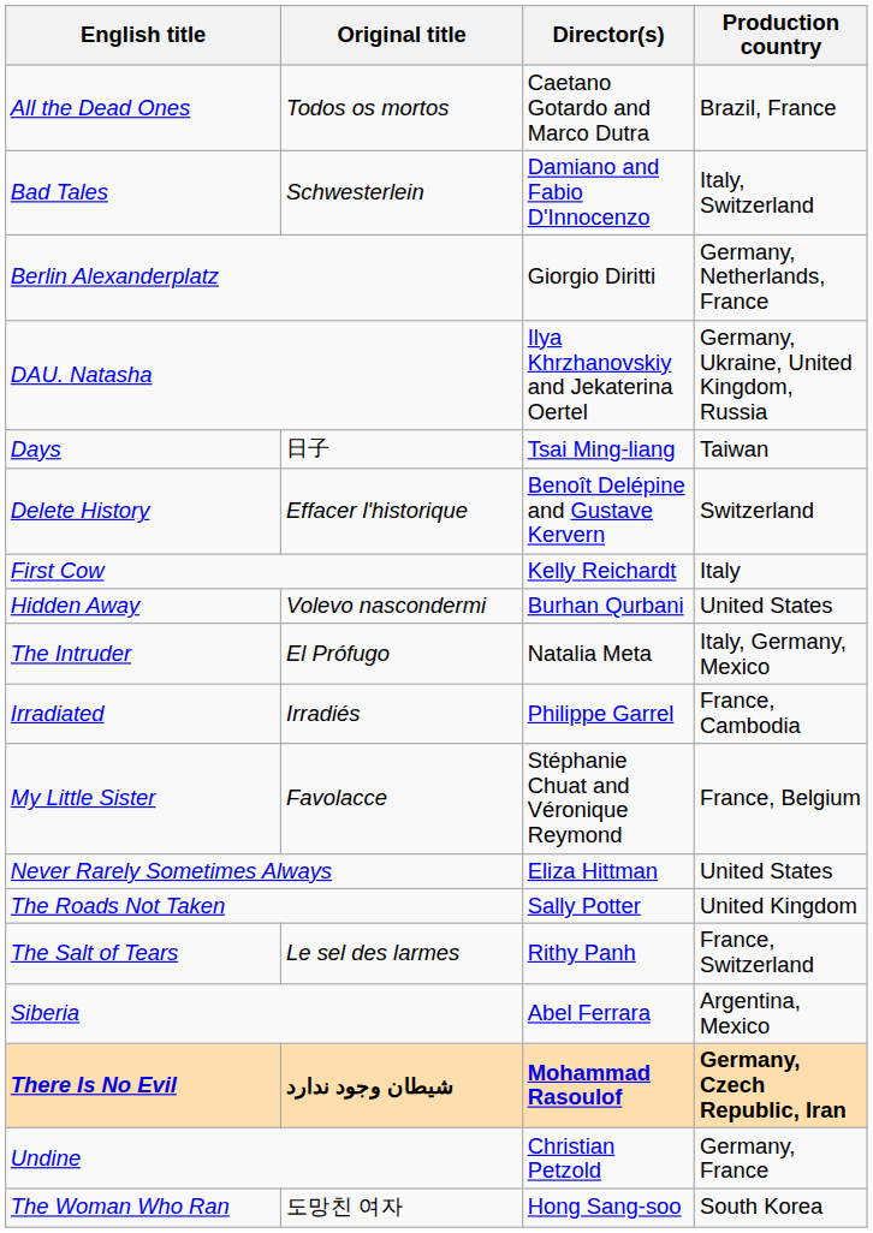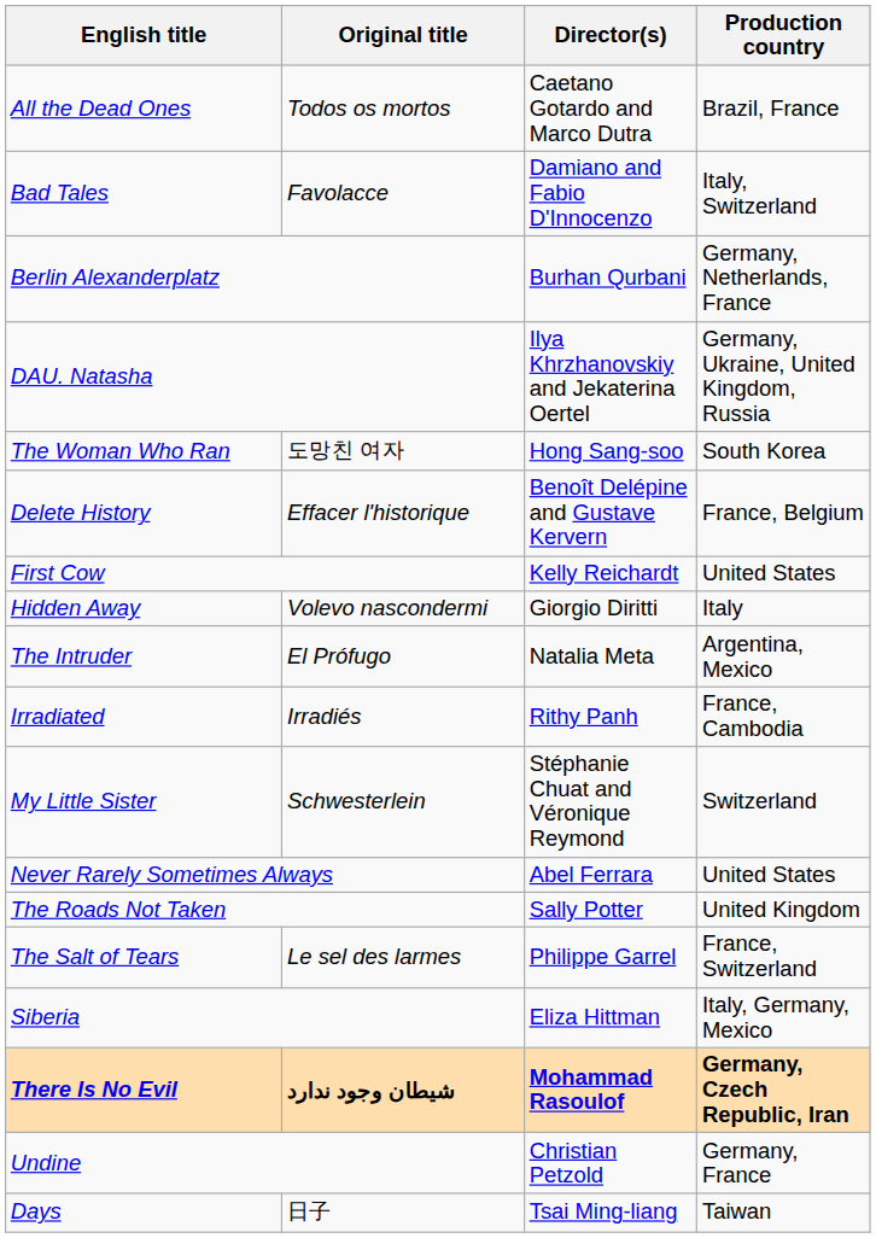Bad Tales | Original title: Schwesterlein -> Favolacce
Berlin Alexanderplatz | Director(s): Giorgio Diritti -> Burhan Qurbani
rows swapped: Days <-> The Woman Who Ran
Delete History | Production country: Switzerland -> France, Belgium
First Cow | Production country: Italy -> United States
Hidden Away | Director(s): Burhan Qurbani -> Giorgio Diritti
Hidden Away | Production country: United States -> Italy
The Intruder | Production country: Italy, Germany, Mexico -> Argentina, Mexico
Irradiated | Director(s): Philippe Garrel -> Rithy Panh
My Little Sister | Original title: Favolacce -> Schwesterlein
My Little Sister | Production country: France, Belgium -> Switzerland
Never Rarely Sometimes Always | Director(s): Eliza Hittman -> Abel Ferrara
The Salt of Tears | Director(s): Rithy Panh -> Philippe Garrel
Siberia | Director(s): Abel Ferrara -> Eliza Hittman
Siberia | Production country: Argentina, Mexico -> Italy, Germany, Mexico
